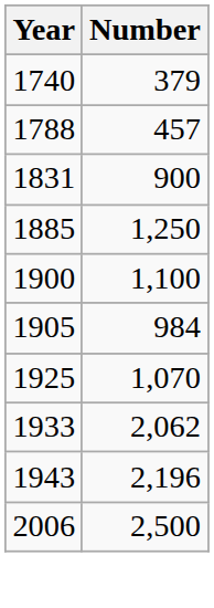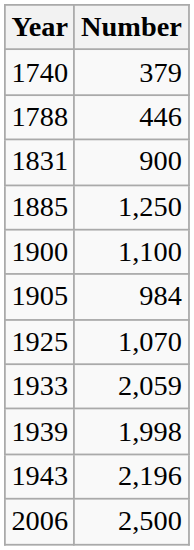1788 | Number: 457 -> 446
1933 | Number: 2,062 -> 2,059
+ row: 1939 | 1,998
